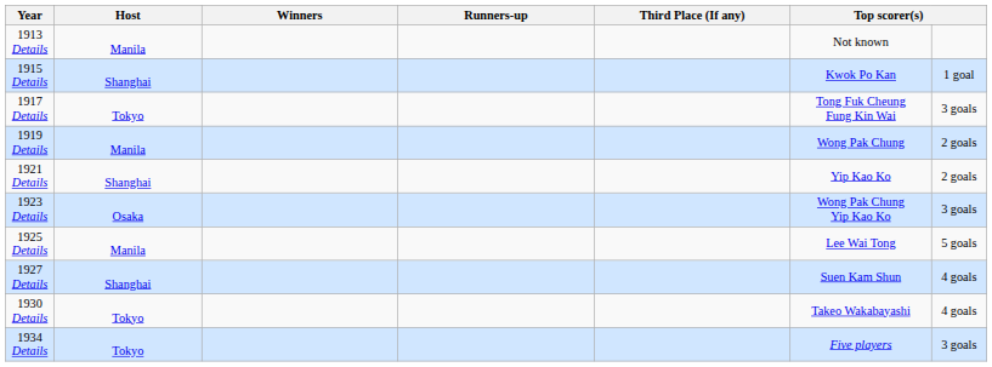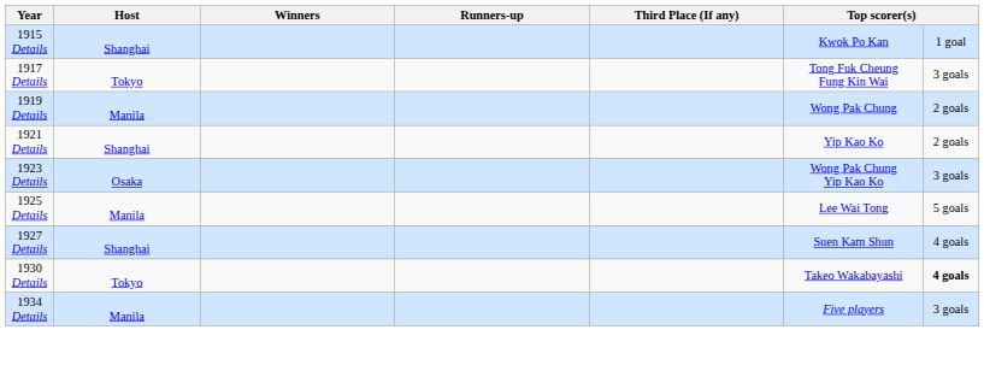- row: 1913 Details | Manila | Not known
1930 Details | column 7: normal -> bold
1934 Details | Host: Tokyo -> Manila
